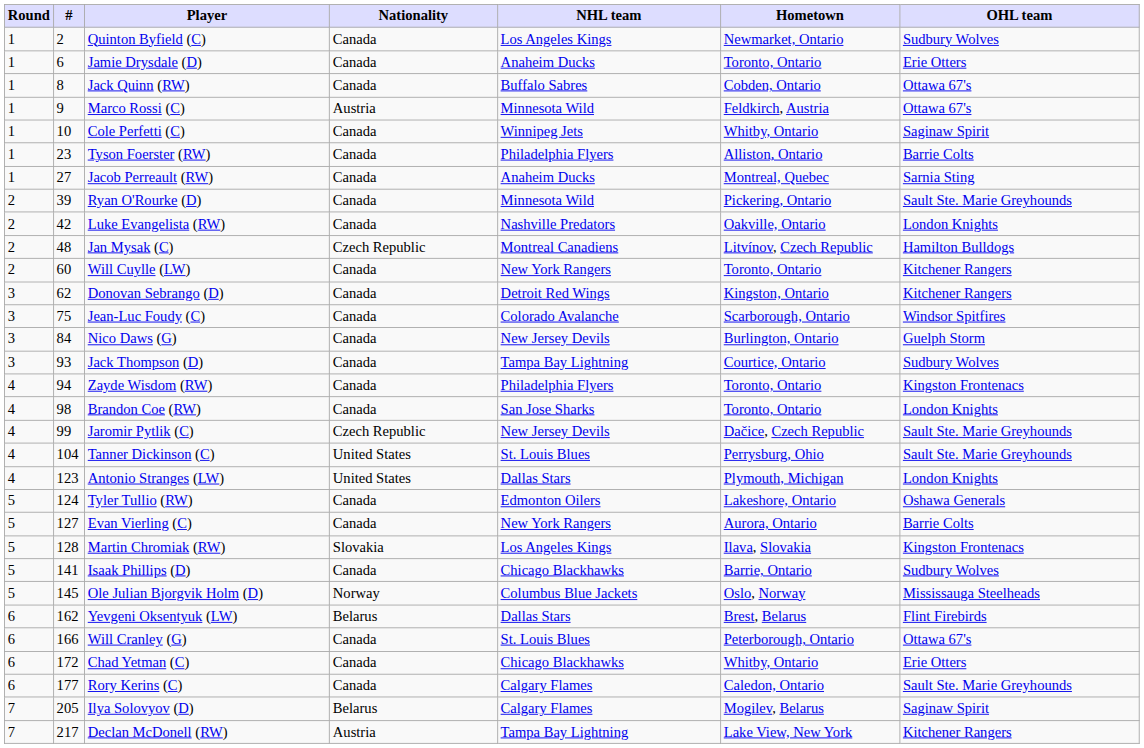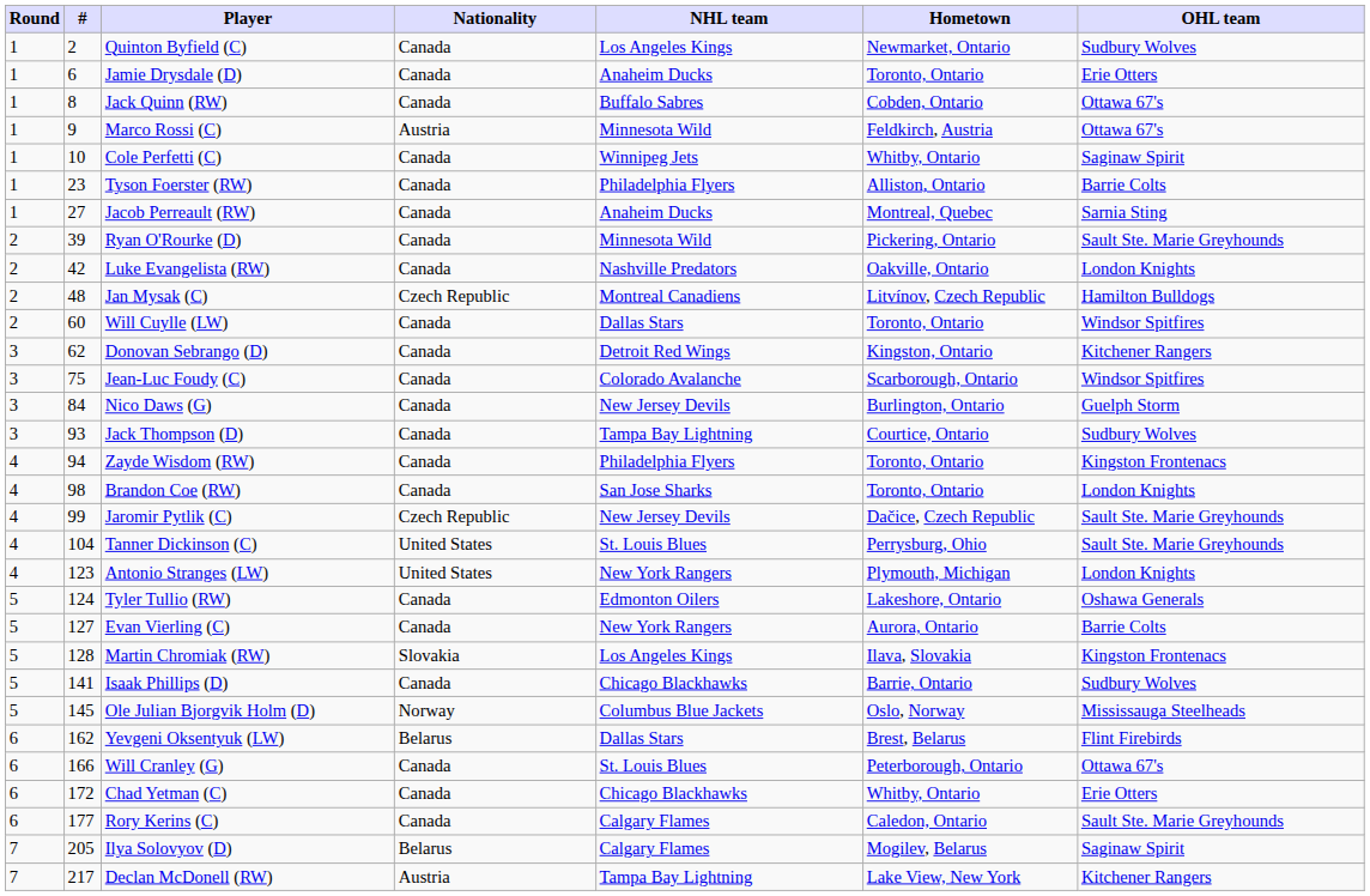Will Cuylle (LW) | NHL team: New York Rangers -> Dallas Stars
Will Cuylle (LW) | OHL team: Kitchener Rangers -> Windsor Spitfires
Antonio Stranges (LW) | NHL team: Dallas Stars -> New York Rangers
